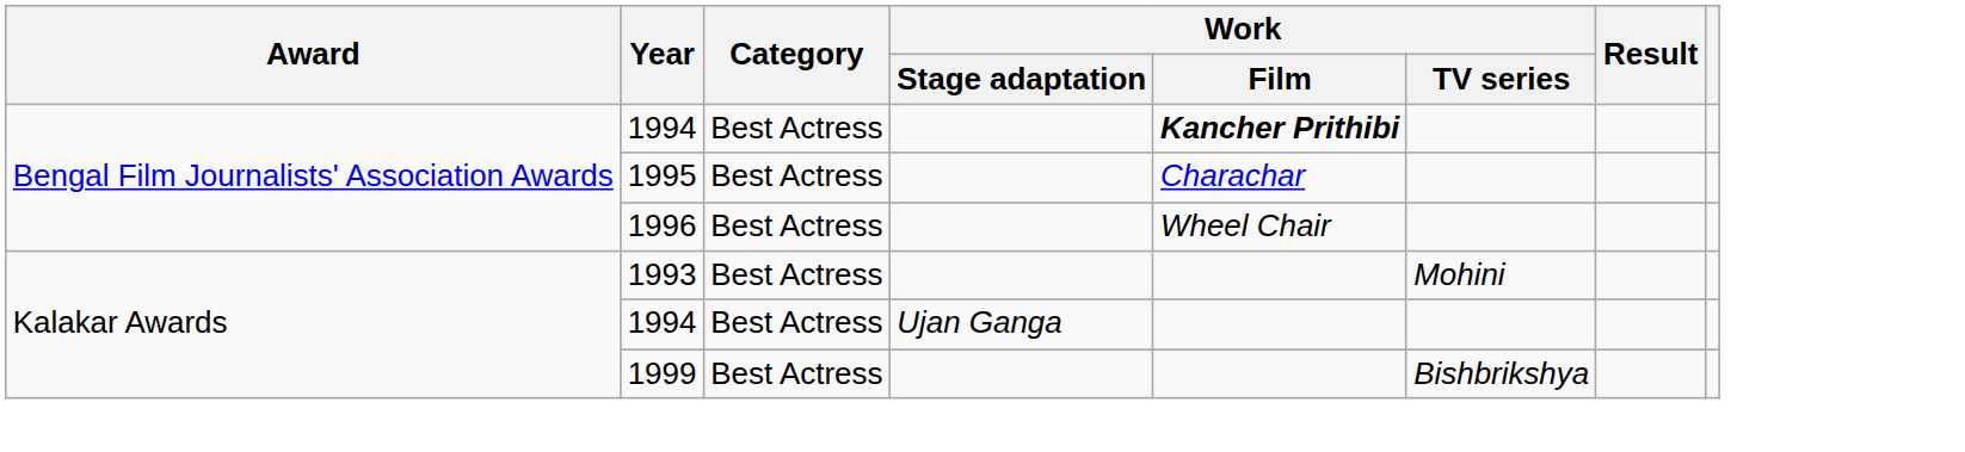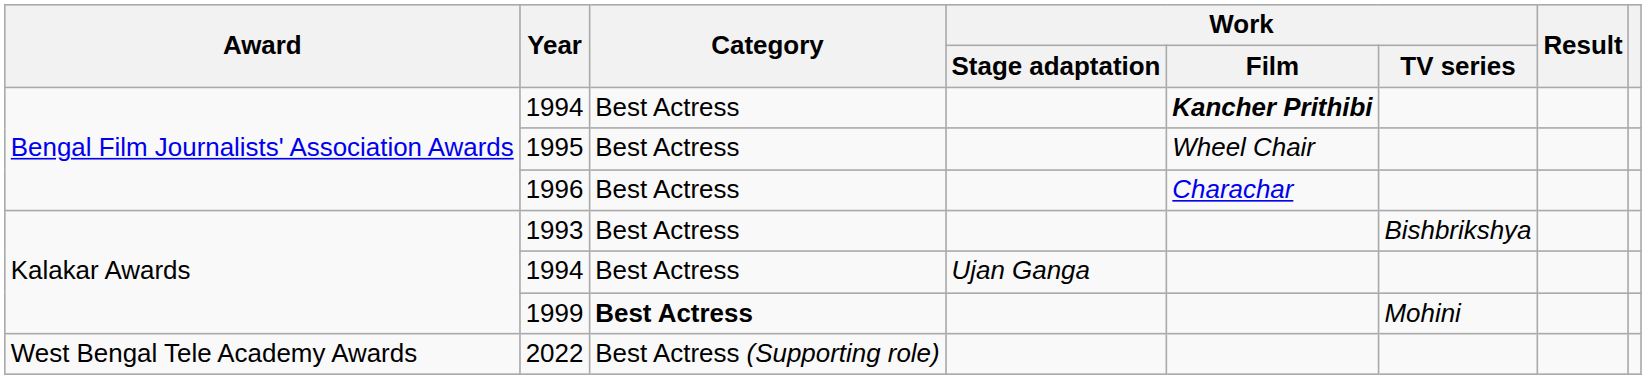1995 | Work / Film: Charachar -> Wheel Chair
1996 | Work / Film: Wheel Chair -> Charachar
1993 | Work / TV series: Mohini -> Bishbrikshya
1999 | Category: normal -> bold
1999 | Work / TV series: Bishbrikshya -> Mohini
+ row: West Bengal Tele Academy Awards | 2022 | Best Actress (Supporting role)
